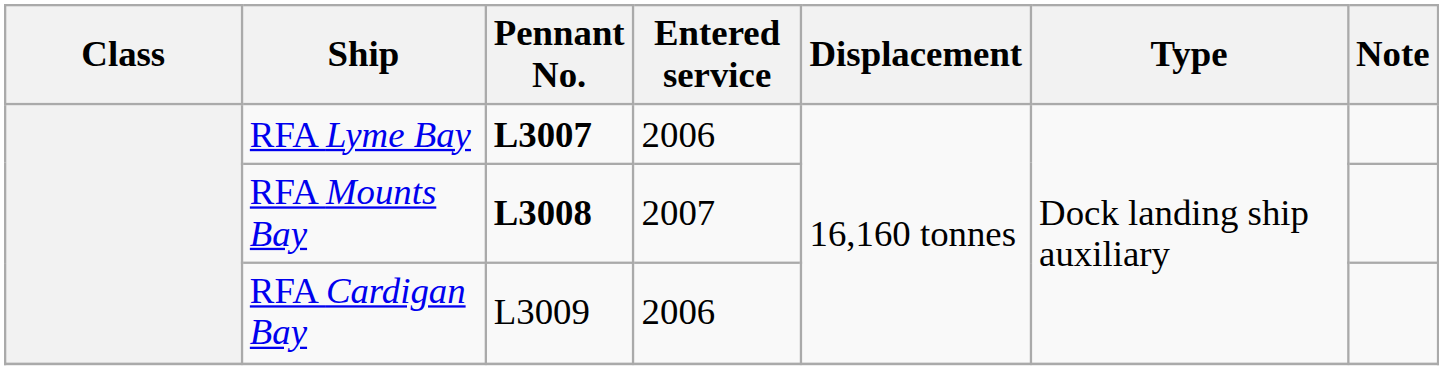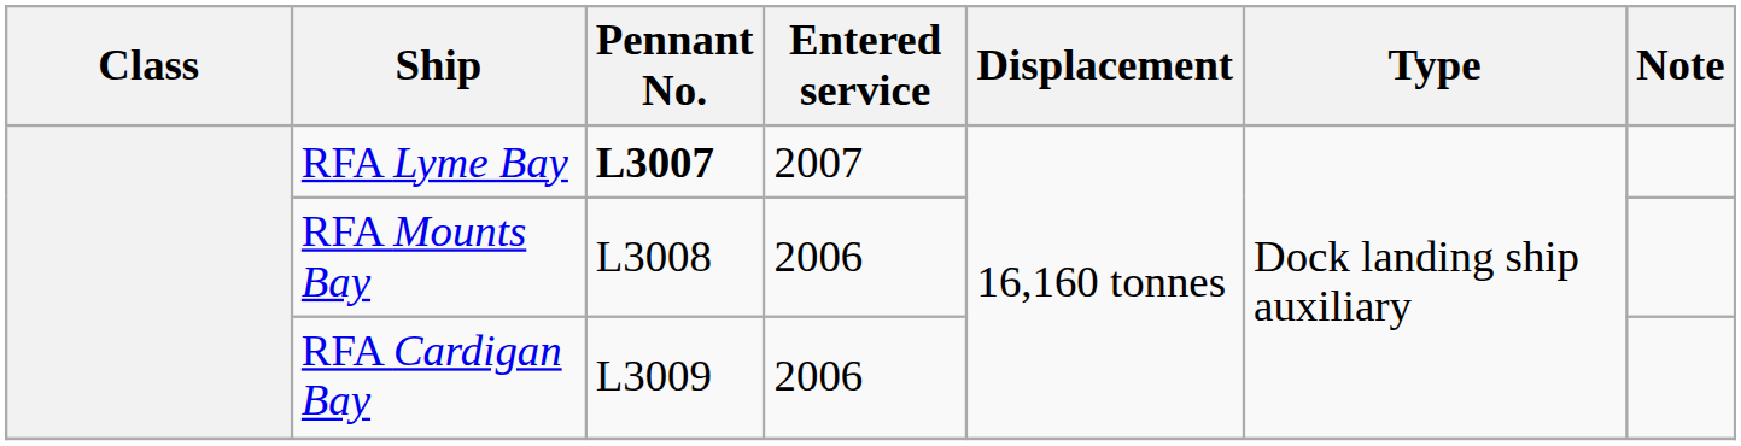RFA Lyme Bay | Entered service: 2006 -> 2007
RFA Mounts Bay | Pennant No.: bold -> normal
RFA Mounts Bay | Entered service: 2007 -> 2006
